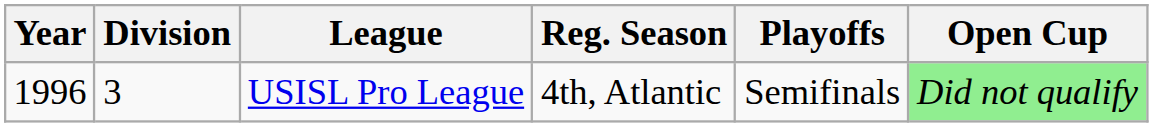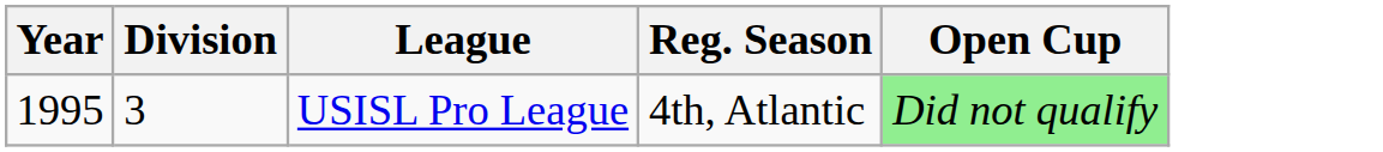- column: Playoffs | Semifinals
USISL Pro League | Year: 1996 -> 1995
